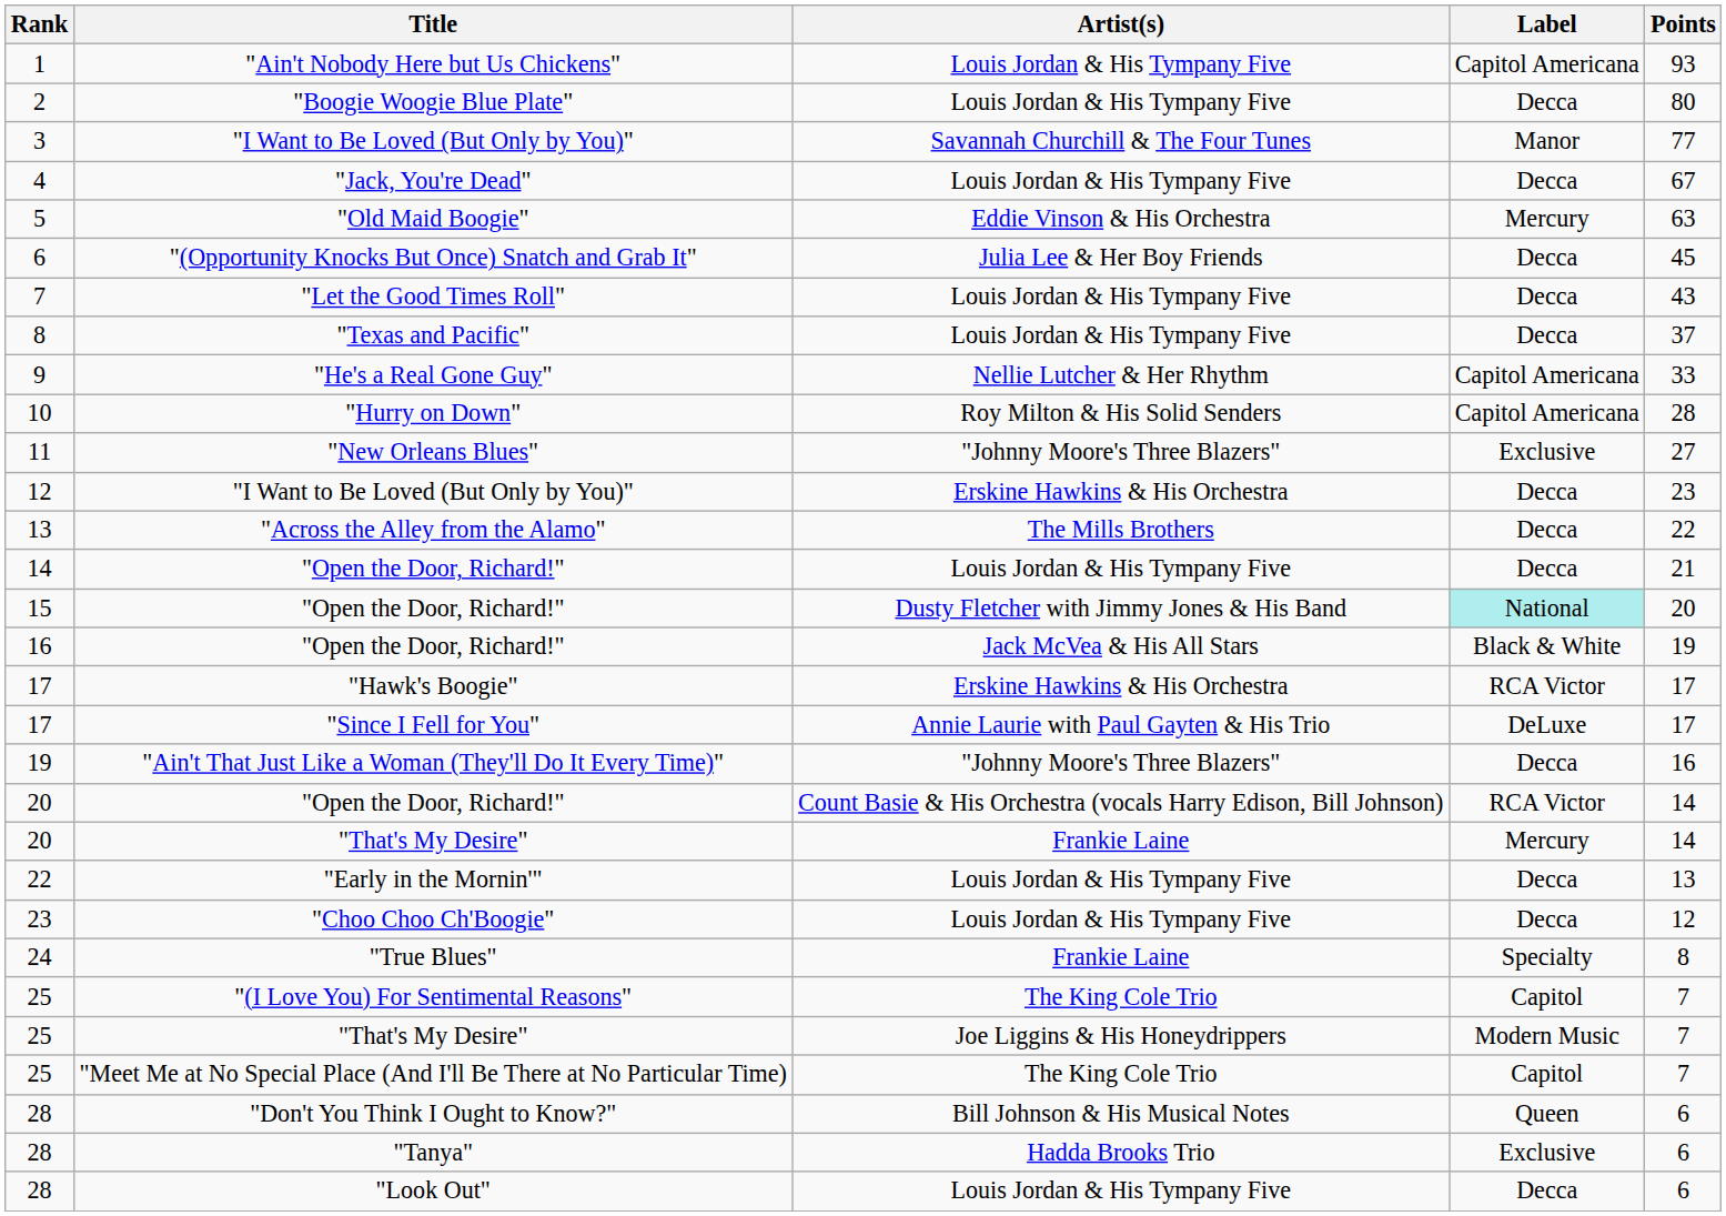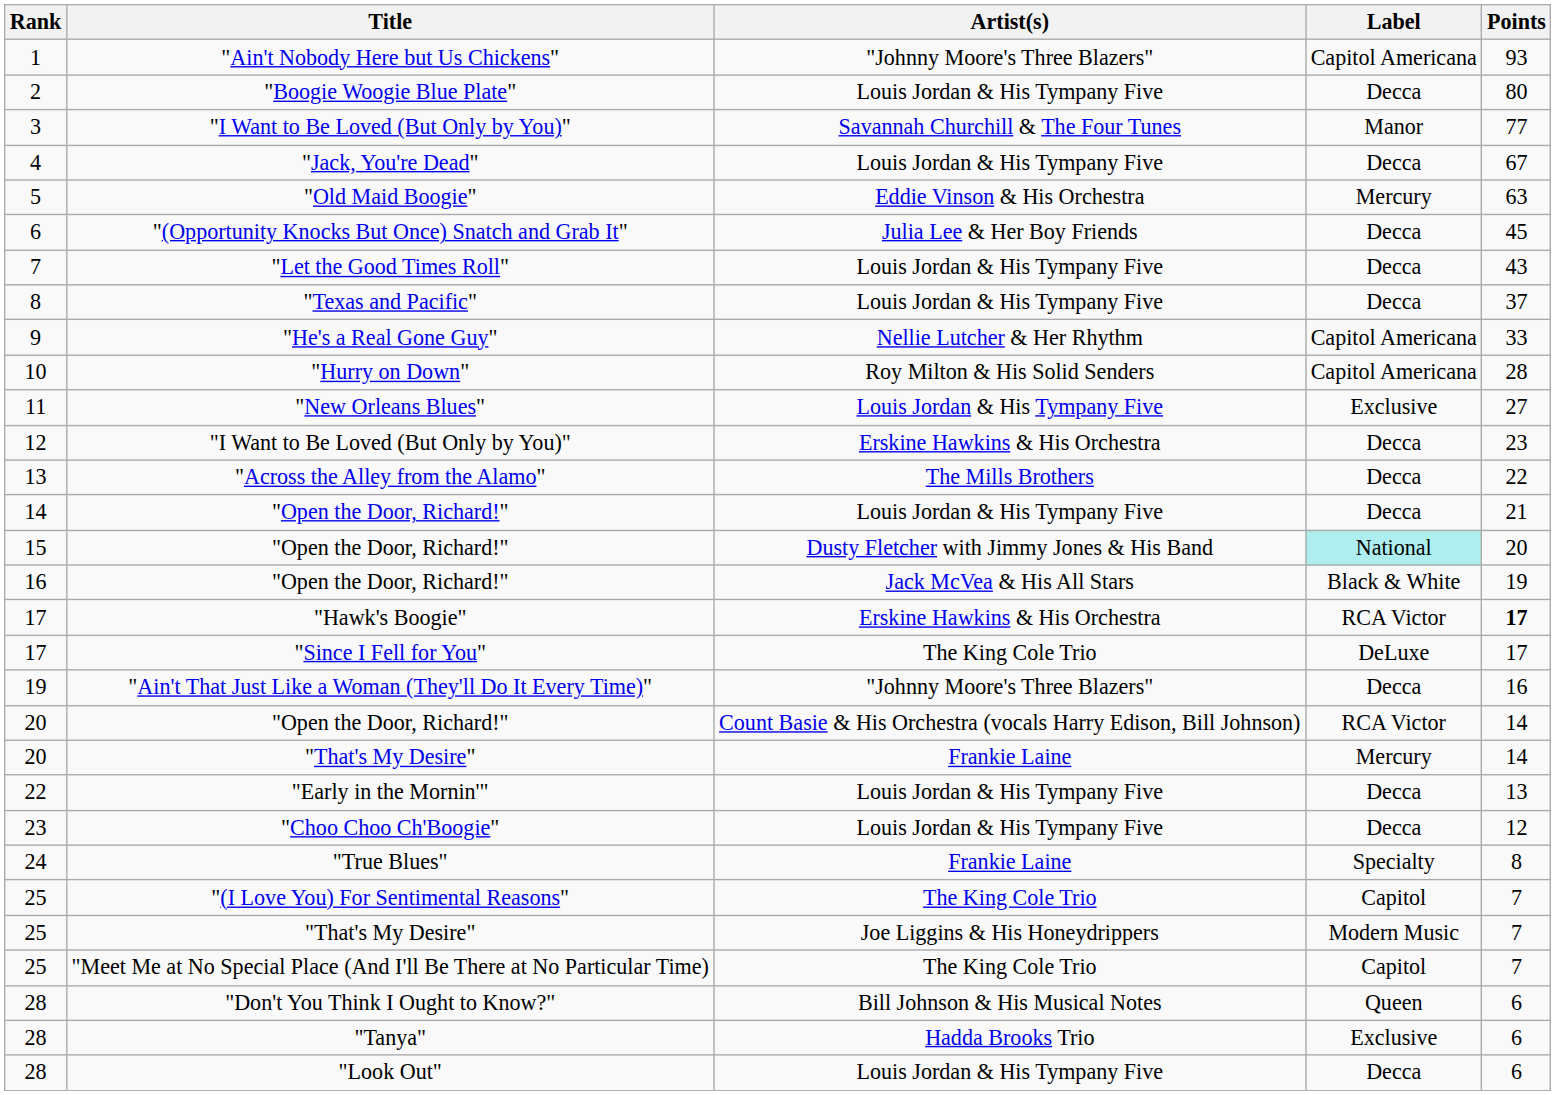"Ain't Nobody Here but Us Chickens" | Artist(s): Louis Jordan & His Tympany Five -> "Johnny Moore's Three Blazers"
"New Orleans Blues" | Artist(s): "Johnny Moore's Three Blazers" -> Louis Jordan & His Tympany Five
"Hawk's Boogie" | Points: normal -> bold
"Since I Fell for You" | Artist(s): Annie Laurie with Paul Gayten & His Trio -> The King Cole Trio
